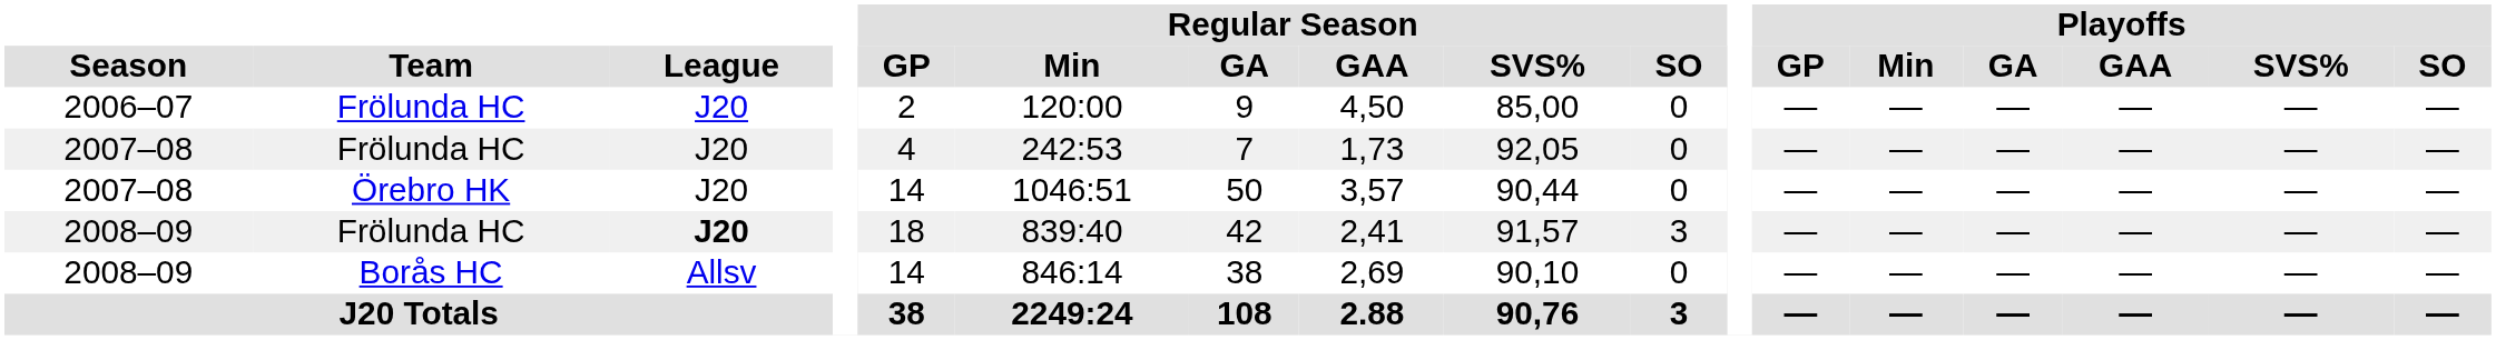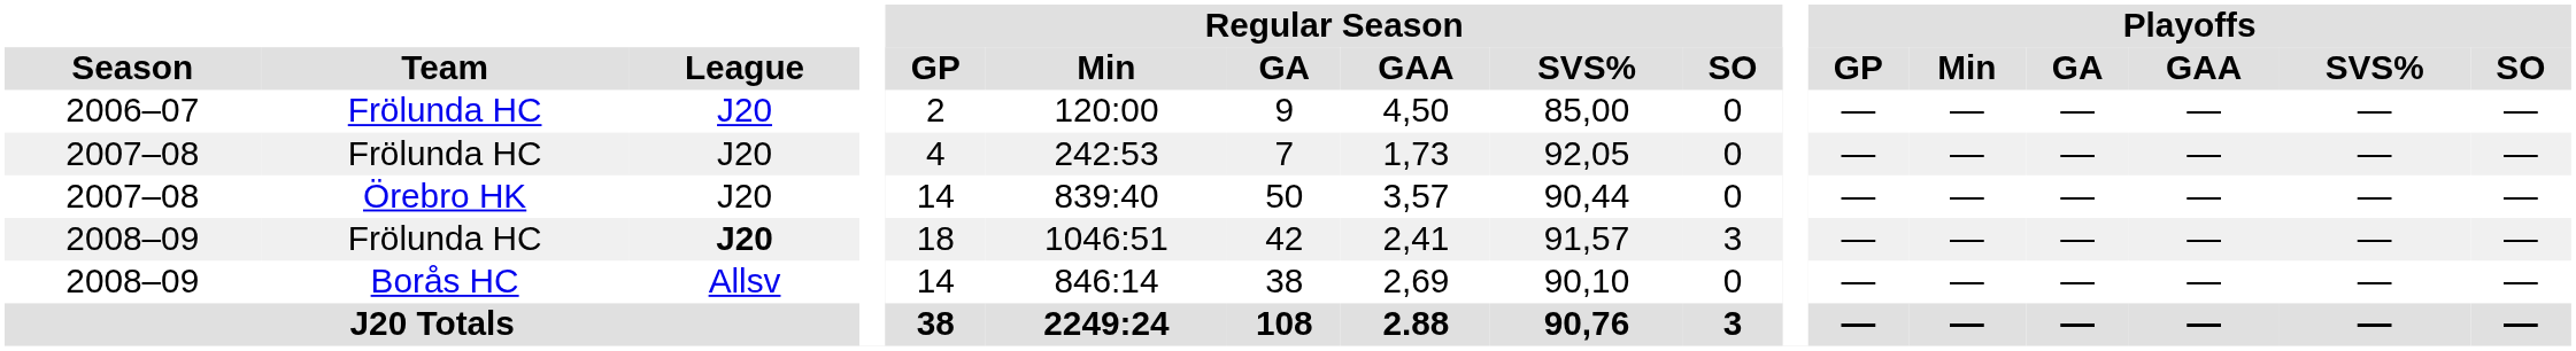2007–08 / Örebro HK | Regular Season / Min: 1046:51 -> 839:40
2008–09 / Frölunda HC | Regular Season / Min: 839:40 -> 1046:51
